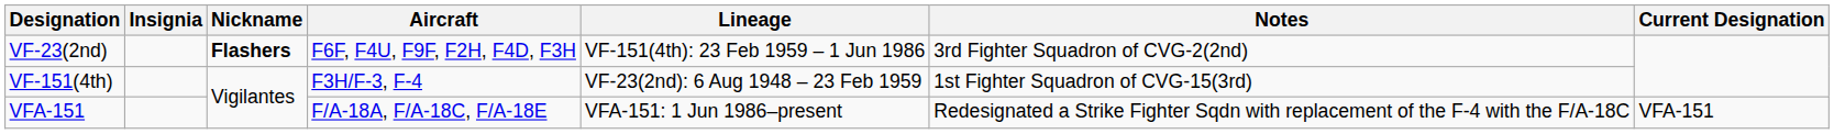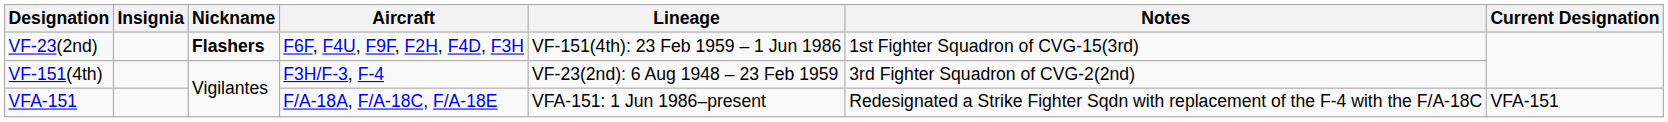VF-23(2nd) | Notes: 3rd Fighter Squadron of CVG-2(2nd) -> 1st Fighter Squadron of CVG-15(3rd)
VF-151(4th) | Notes: 1st Fighter Squadron of CVG-15(3rd) -> 3rd Fighter Squadron of CVG-2(2nd)
